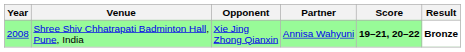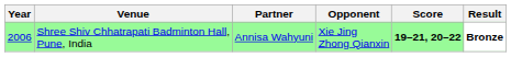columns swapped: Partner <-> Opponent
Shree Shiv Chhatrapati Badminton Hall, Pune, India | Year: 2008 -> 2006
